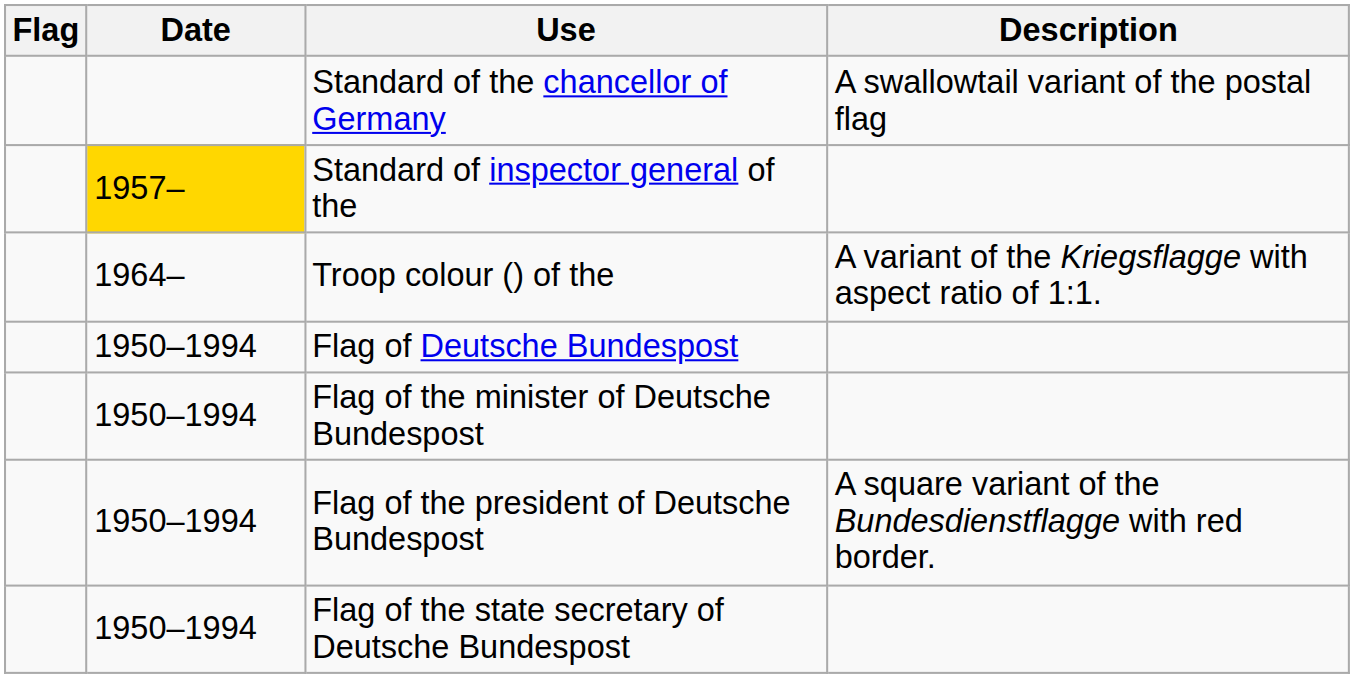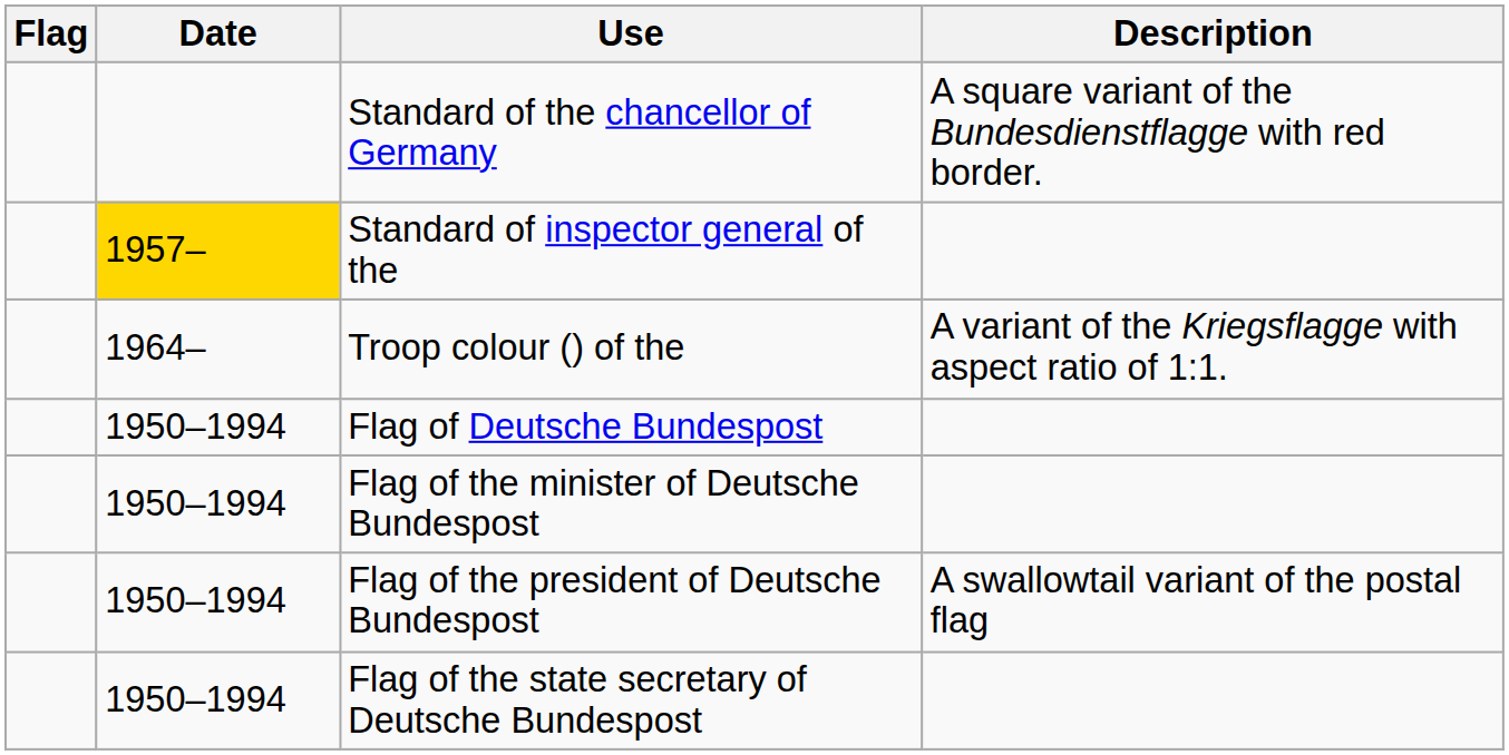Standard of the chancellor of Germany | Description: A swallowtail variant of the postal flag -> A square variant of the Bundesdienstflagge with red border.
Flag of the president of Deutsche Bundespost | Description: A square variant of the Bundesdienstflagge with red border. -> A swallowtail variant of the postal flag
